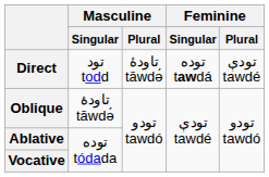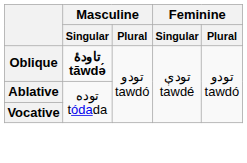- row: Direct | تود todd | تاودۀ tāwdə́ | توده tawdá | تودې tawdé
Oblique | Masculine / Singular: normal -> bold
